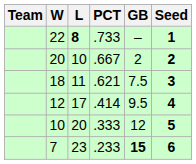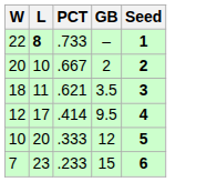- column: Team
18 | GB: 7.5 -> 3.5
7 | GB: bold -> normal
